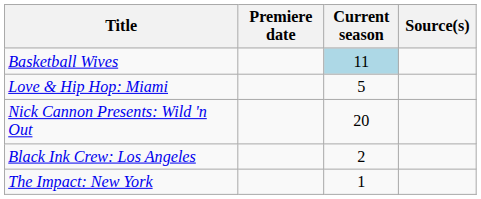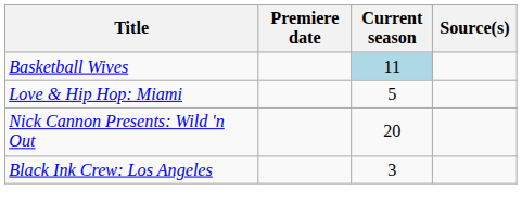Black Ink Crew: Los Angeles | Current season: 2 -> 3
- row: The Impact: New York | 1
